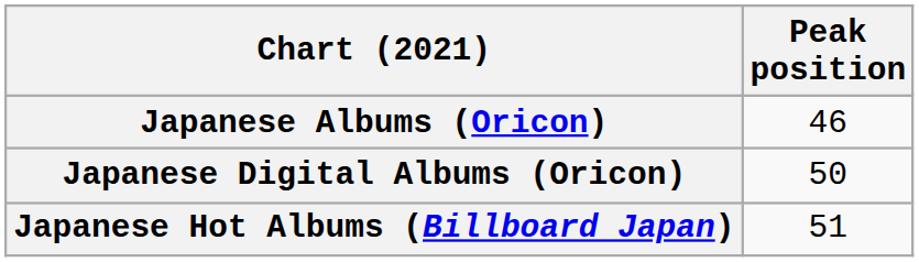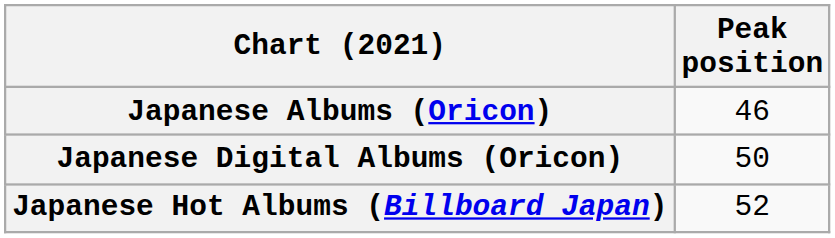Japanese Hot Albums (Billboard Japan) | Peak position: 51 -> 52
